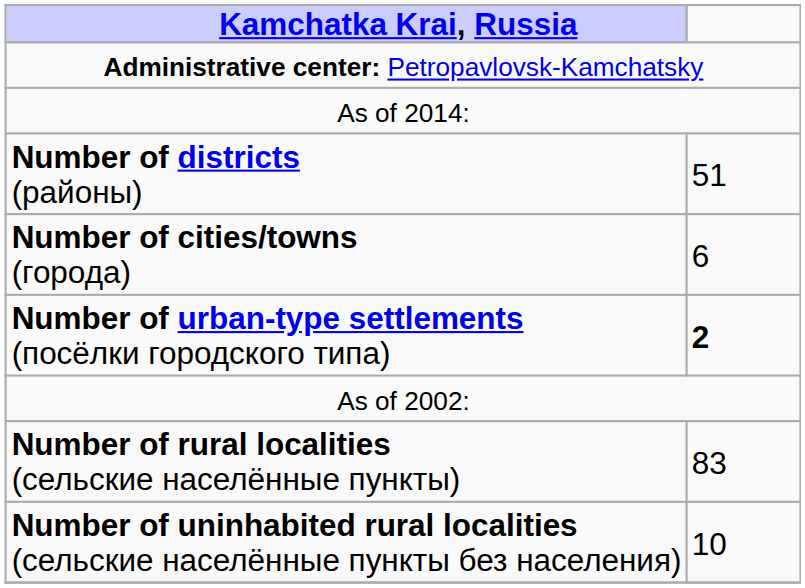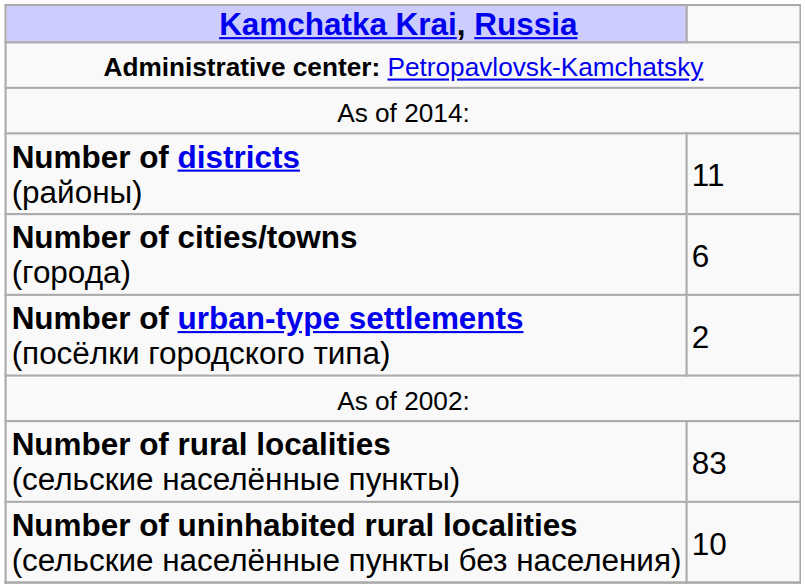Number of districts (районы) | column 2: 51 -> 11
Number of urban-type settlements (посёлки городского типа) | column 2: bold -> normal
